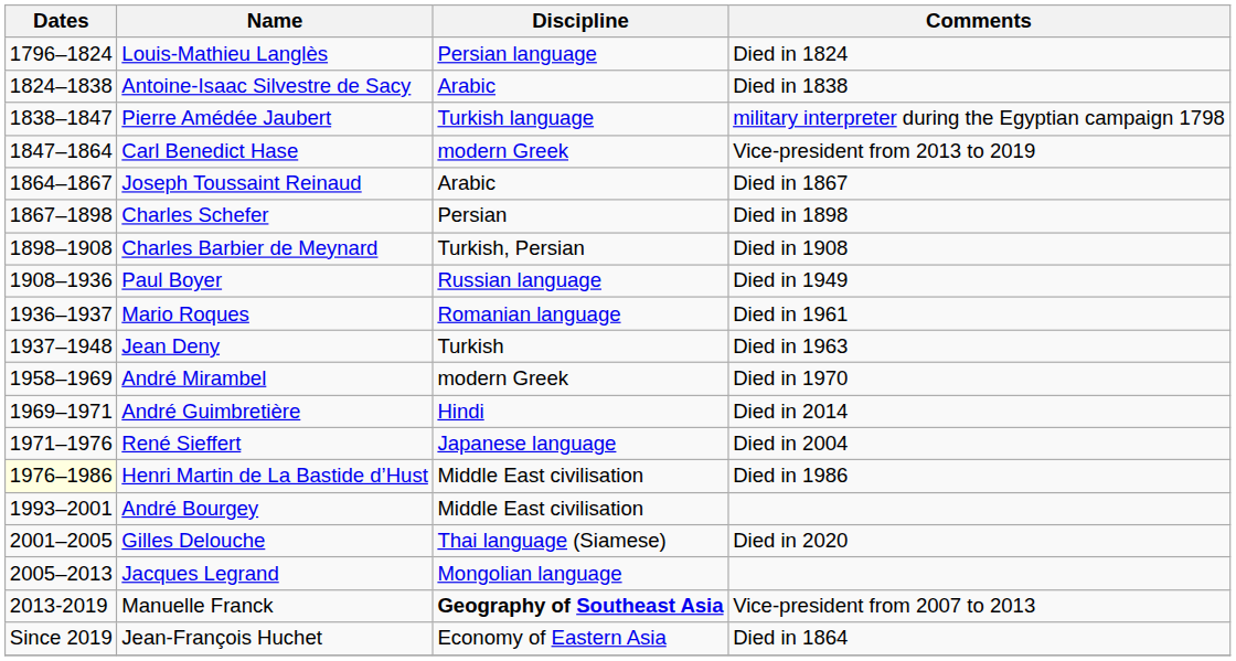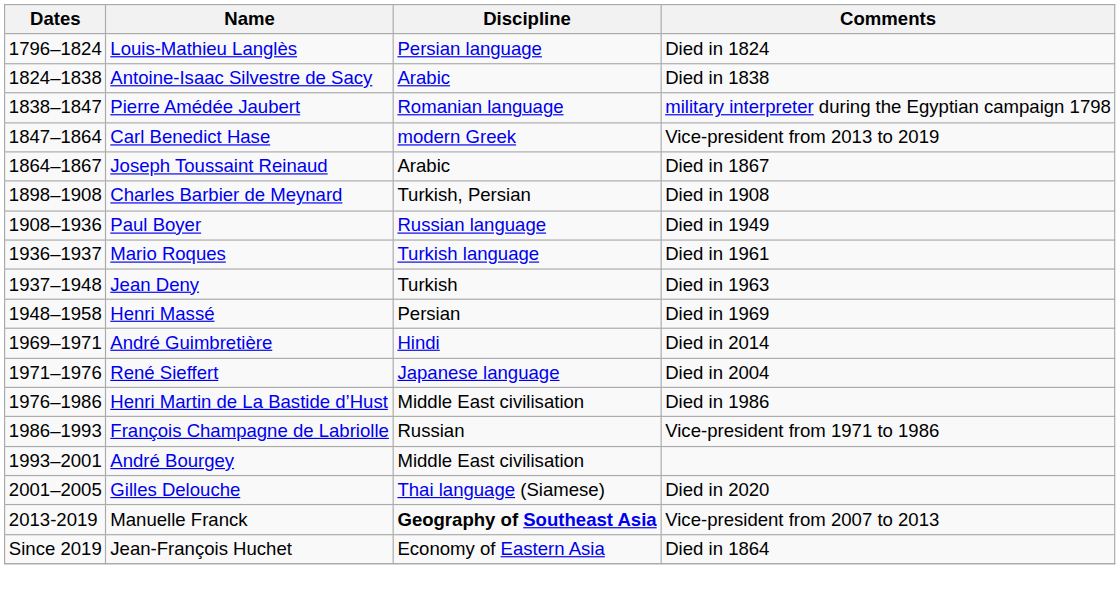Pierre Amédée Jaubert | Discipline: Turkish language -> Romanian language
- row: 1867–1898 | Charles Schefer | Persian | Died in 1898
Mario Roques | Discipline: Romanian language -> Turkish language
+ row: 1948–1958 | Henri Massé | Persian | Died in 1969
- row: 1958–1969 | André Mirambel | modern Greek | Died in 1970
Henri Martin de La Bastide d’Hust | Dates: lightyellow background -> no background
+ row: 1986–1993 | François Champagne de Labriolle | Russian | Vice-president from 1971 to 1986
- row: 2005–2013 | Jacques Legrand | Mongolian language
